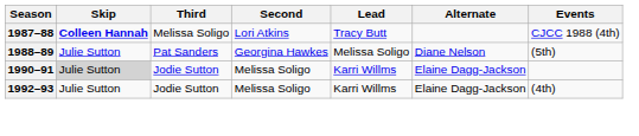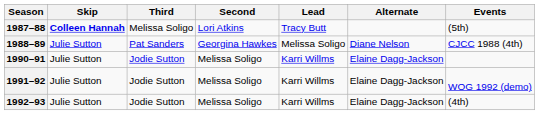1987–88 | Events: CJCC 1988 (4th) -> (5th)
1988–89 | Events: (5th) -> CJCC 1988 (4th)
1990–91 | Skip: lightgrey background -> no background
+ row: 1991–92 | Julie Sutton | Jodie Sutton | Melissa Soligo | Karri Willms | Elaine Dagg-Jackson | WOG 1992 (demo)
